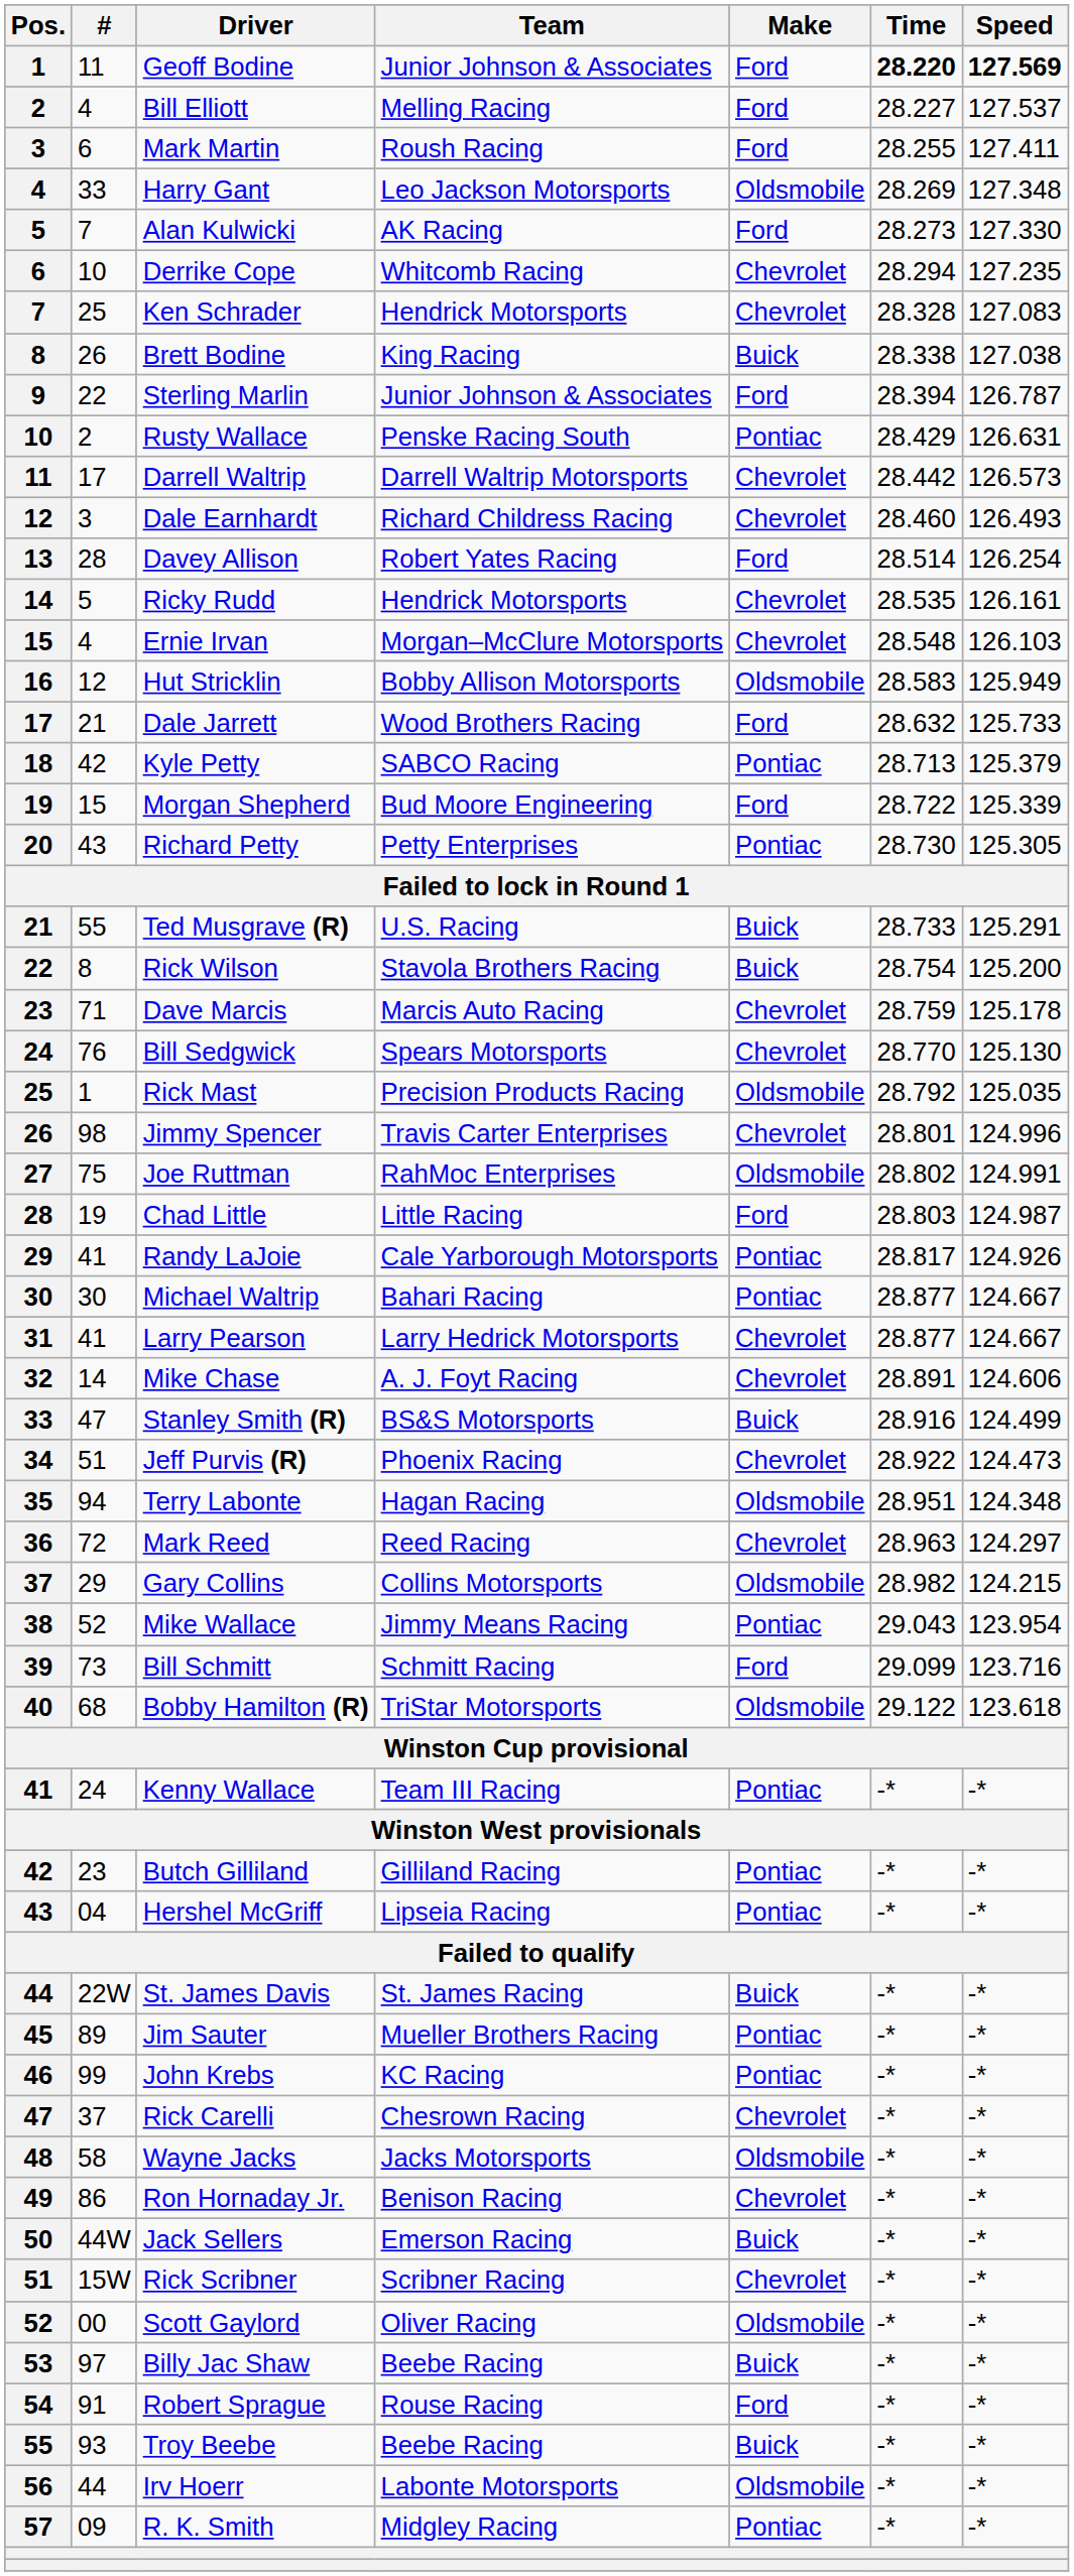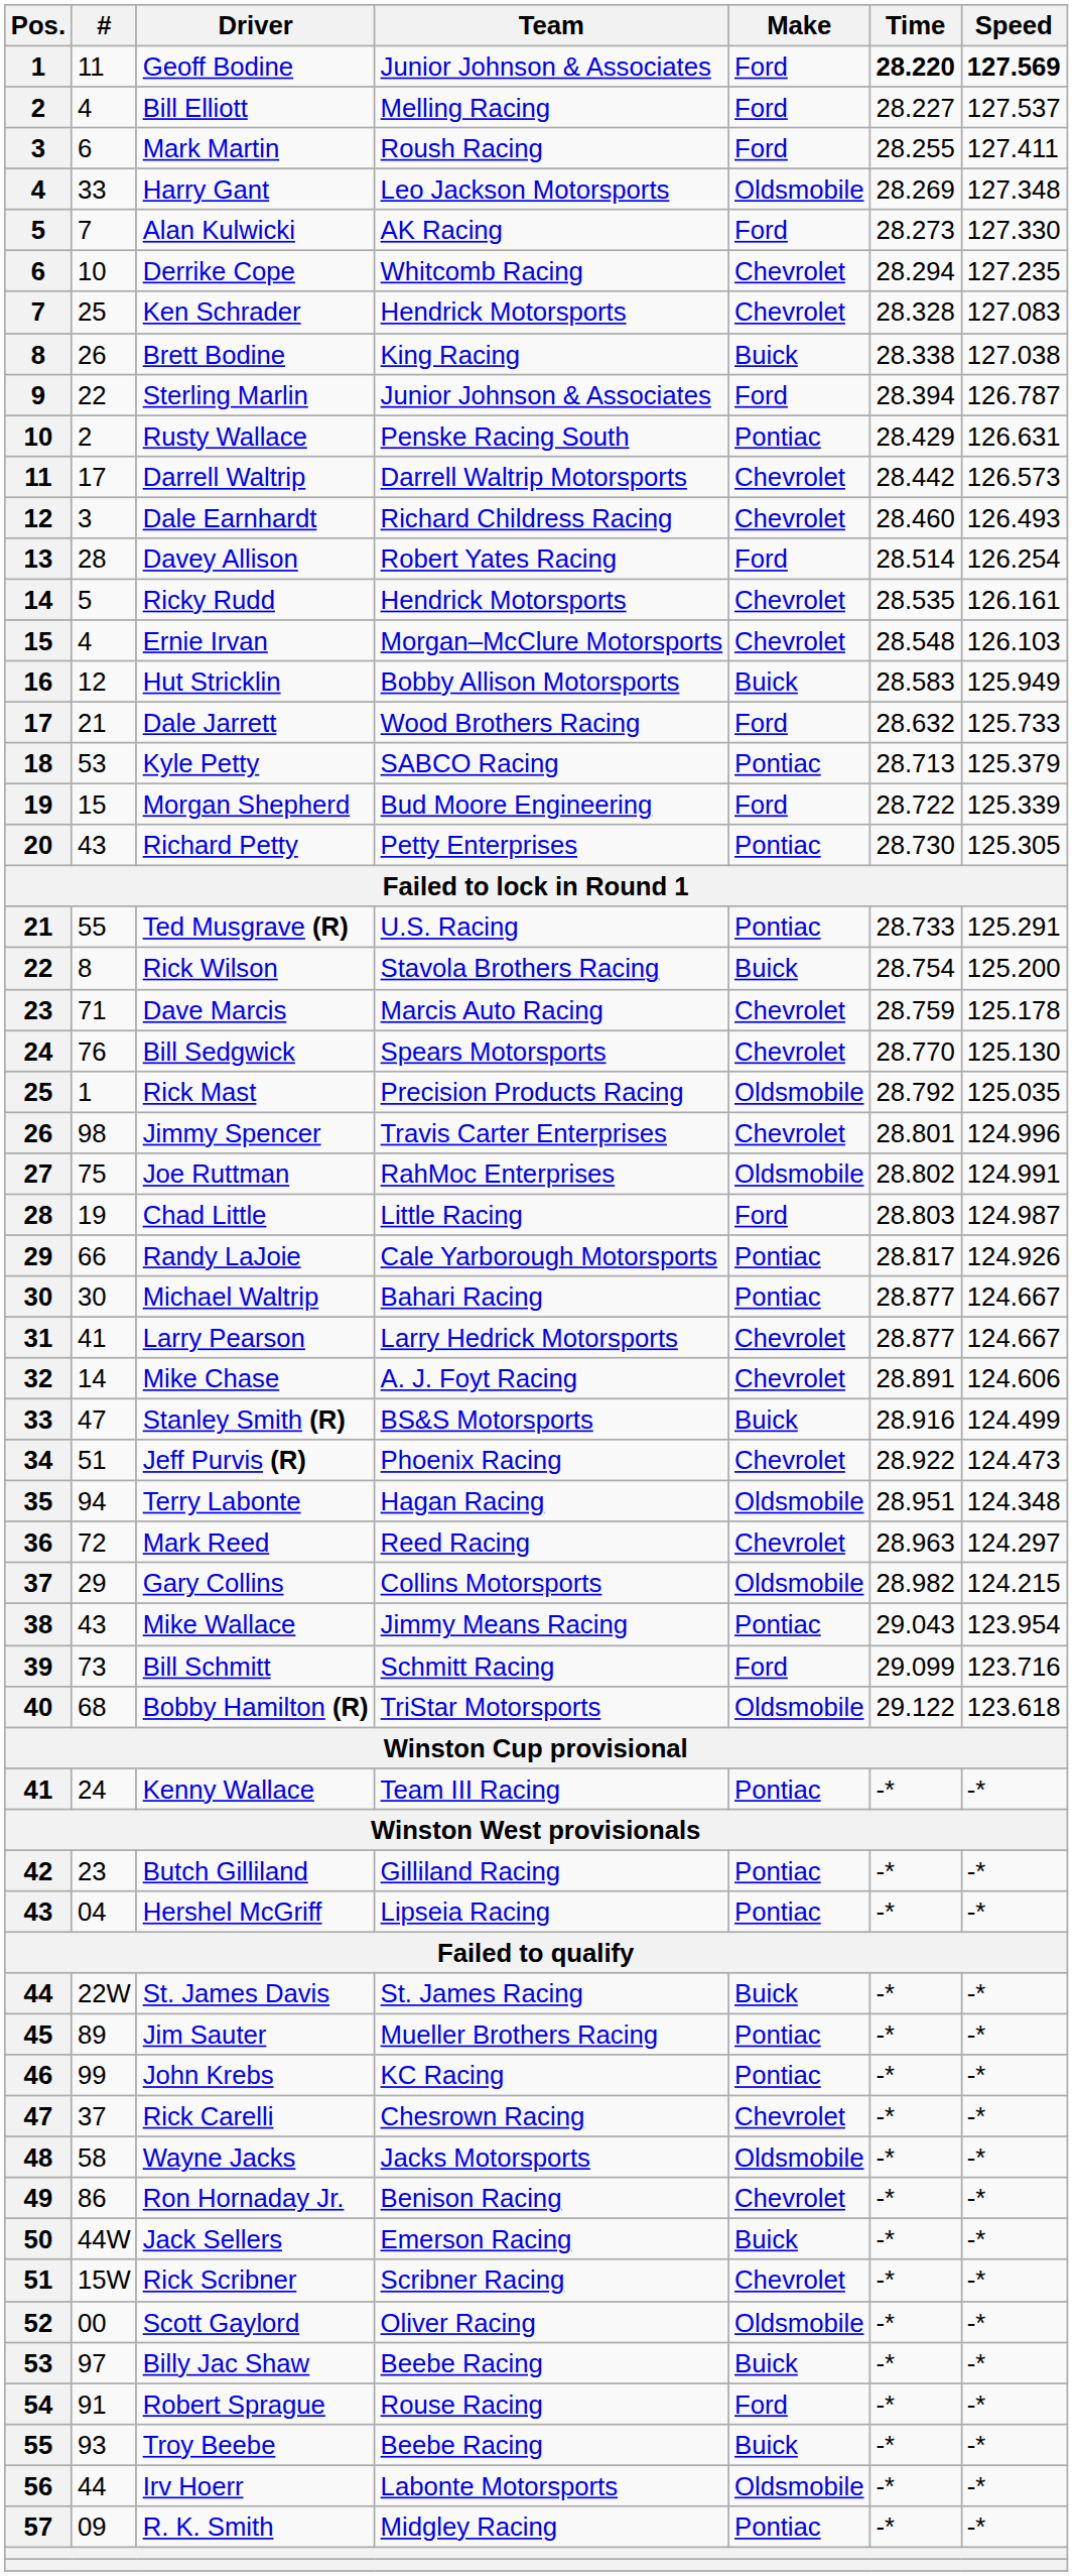Hut Stricklin | Make: Oldsmobile -> Buick
Kyle Petty | #: 42 -> 53
Ted Musgrave (R) | Make: Buick -> Pontiac
Randy LaJoie | #: 41 -> 66
Mike Wallace | #: 52 -> 43
